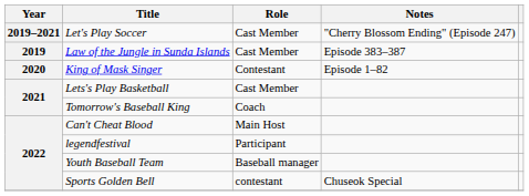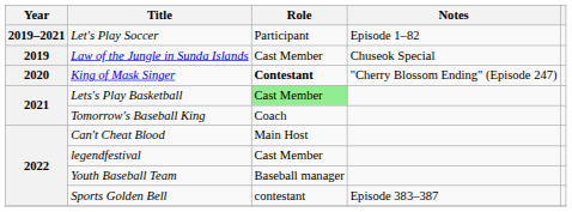Let's Play Soccer | Role: Cast Member -> Participant
Let's Play Soccer | Notes: "Cherry Blossom Ending" (Episode 247) -> Episode 1–82
Law of the Jungle in Sunda Islands | Notes: Episode 383–387 -> Chuseok Special
King of Mask Singer | Role: normal -> bold
King of Mask Singer | Notes: Episode 1–82 -> "Cherry Blossom Ending" (Episode 247)
Lets's Play Basketball | Role: no background -> lightgreen background
legendfestival | Role: Participant -> Cast Member
Sports Golden Bell | Notes: Chuseok Special -> Episode 383–387
